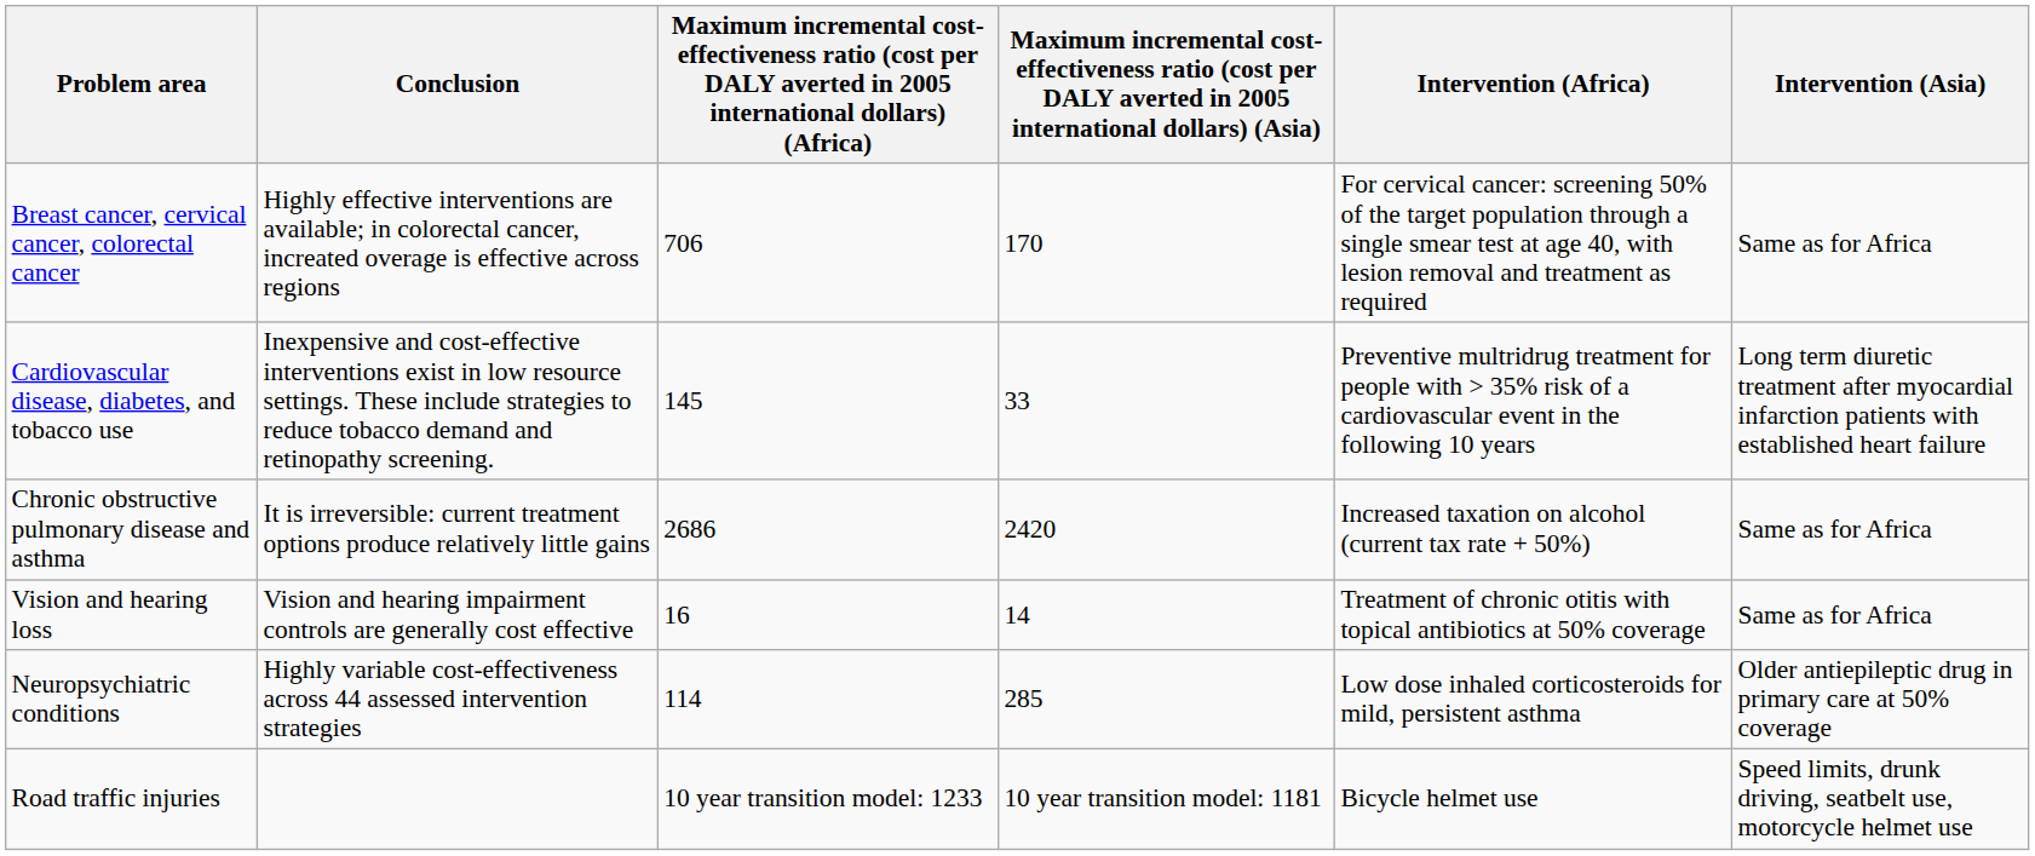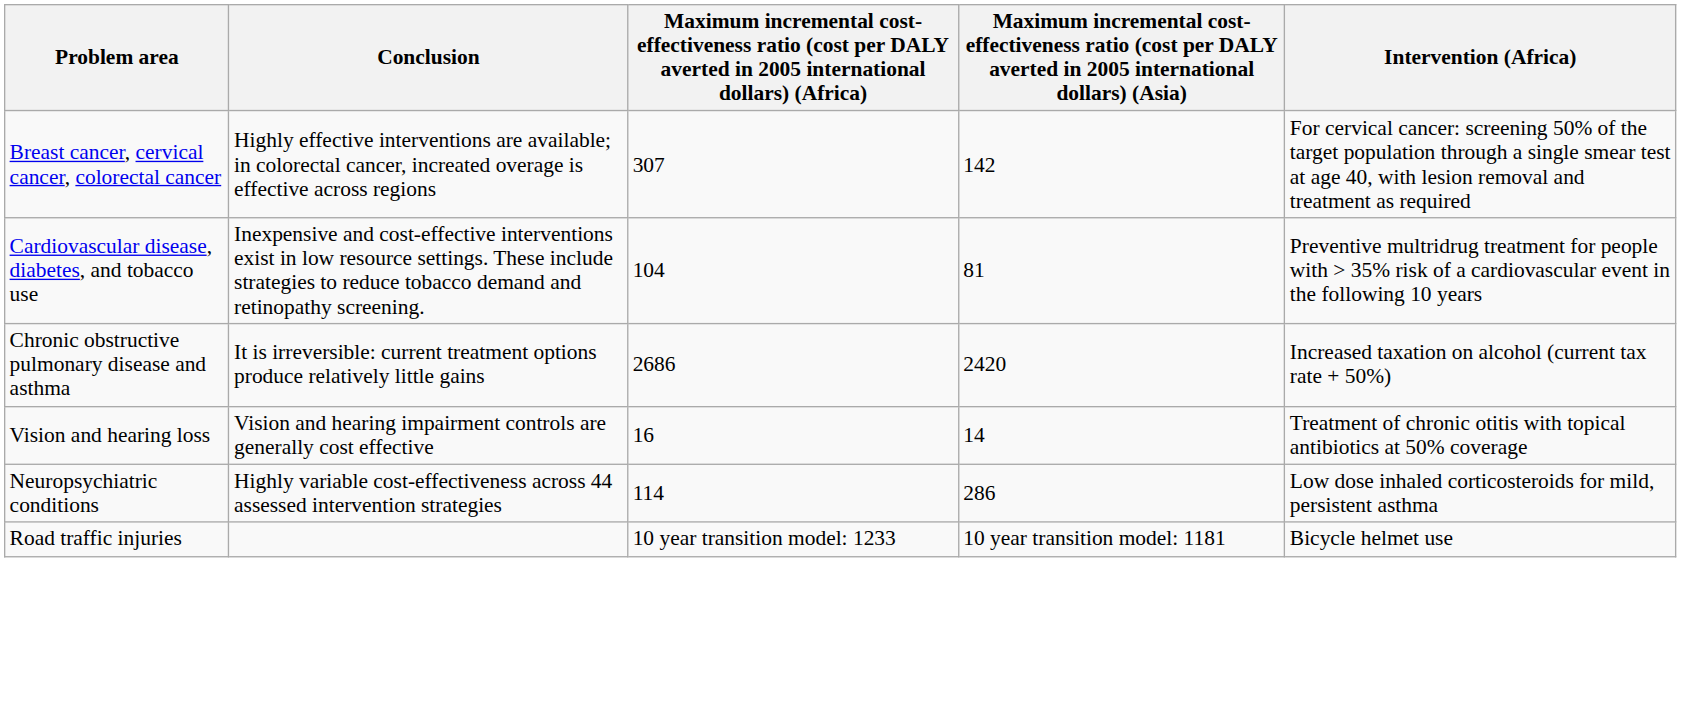- column: Intervention (Asia) | Same as for Africa | Long term diuretic treatment after myocardial infarction patients with established heart failure | Same as for Africa | Same as for Africa | Older antiepileptic drug in primary care at 50% coverage | Speed limits, drunk driving, seatbelt use, motorcycle helmet use
Breast cancer, cervical cancer, colorectal cancer | column 3: 706 -> 307
Breast cancer, cervical cancer, colorectal cancer | column 4: 170 -> 142
Cardiovascular disease, diabetes, and tobacco use | column 3: 145 -> 104
Cardiovascular disease, diabetes, and tobacco use | column 4: 33 -> 81
Neuropsychiatric conditions | column 4: 285 -> 286
